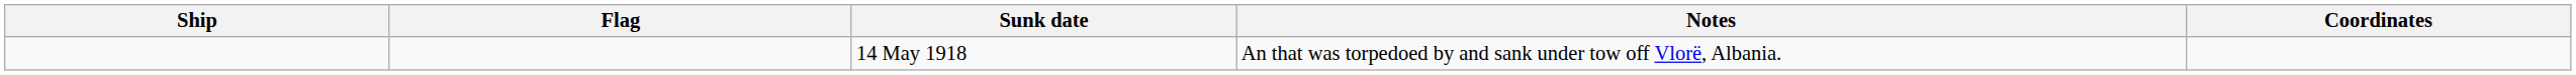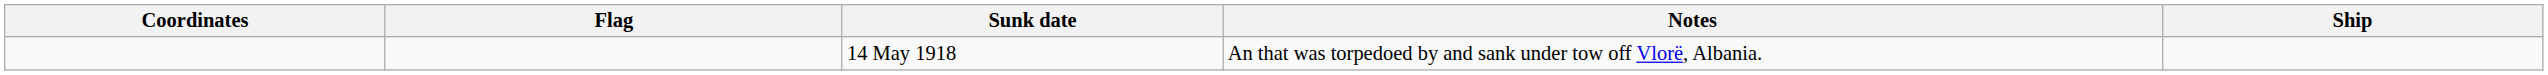columns swapped: Ship <-> Coordinates
